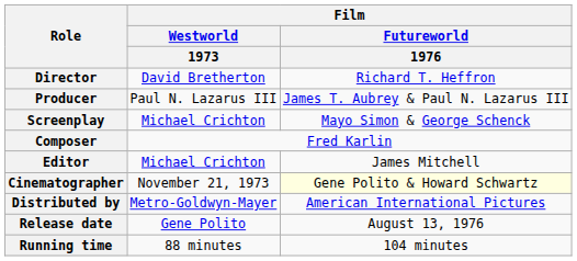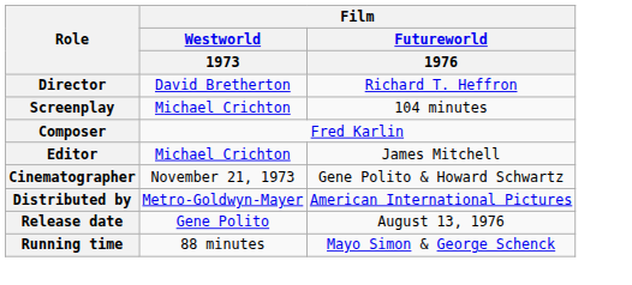- row: Producer | Paul N. Lazarus III | James T. Aubrey & Paul N. Lazarus III
Screenplay | Film / Futureworld / 1976: Mayo Simon & George Schenck -> 104 minutes
Cinematographer | Film / Futureworld / 1976: lightyellow background -> no background
Running time | Film / Futureworld / 1976: 104 minutes -> Mayo Simon & George Schenck
